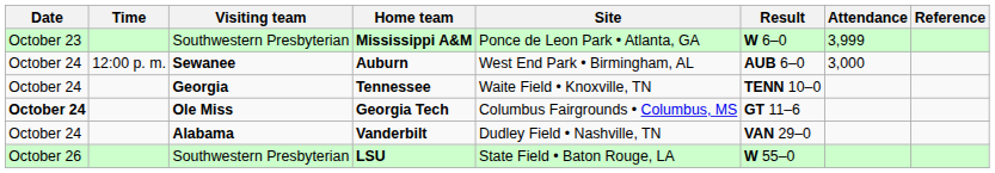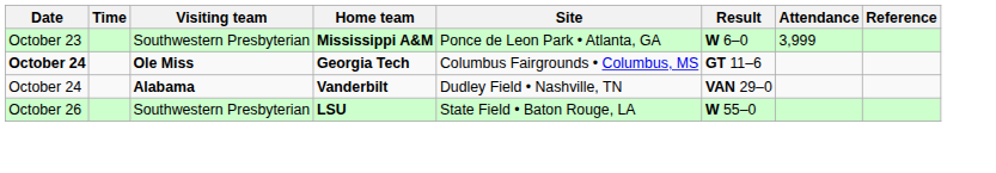- row: October 24 | 12:00 p. m. | Sewanee | Auburn | West End Park • Birmingham, AL | AUB 6–0 | 3,000
- row: October 24 | Georgia | Tennessee | Waite Field • Knoxville, TN | TENN 10–0
